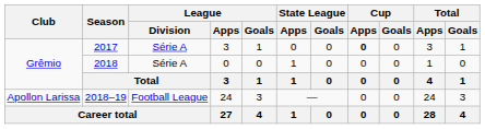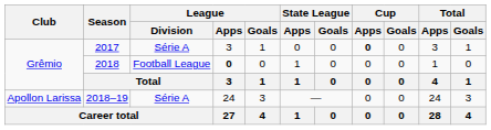2018 | League / Division: Série A -> Football League
2018 | League / Apps: normal -> bold
2018–19 | League / Division: Football League -> Série A
